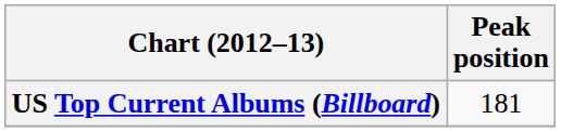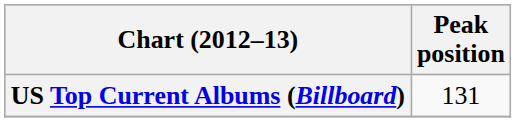US Top Current Albums (Billboard) | Peak position: 181 -> 131
